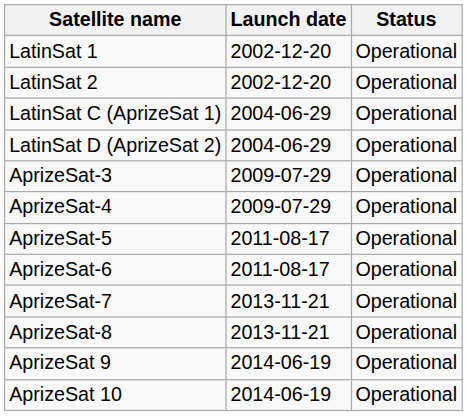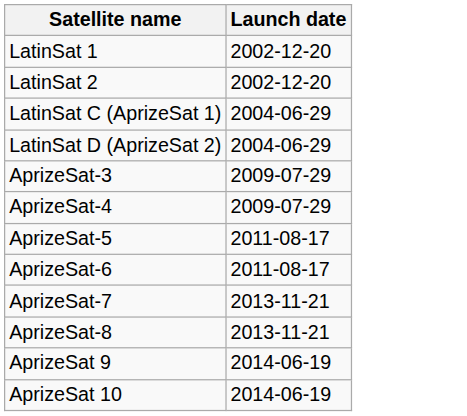- column: Status | Operational | Operational | Operational | Operational | Operational | Operational | Operational | Operational | Operational | Operational | Operational | Operational
